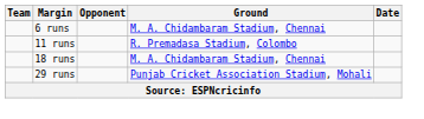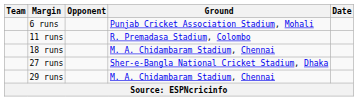6 runs | Ground: M. A. Chidambaram Stadium, Chennai -> Punjab Cricket Association Stadium, Mohali
+ row: 27 runs | Sher-e-Bangla National Cricket Stadium, Dhaka
29 runs | Ground: Punjab Cricket Association Stadium, Mohali -> M. A. Chidambaram Stadium, Chennai
